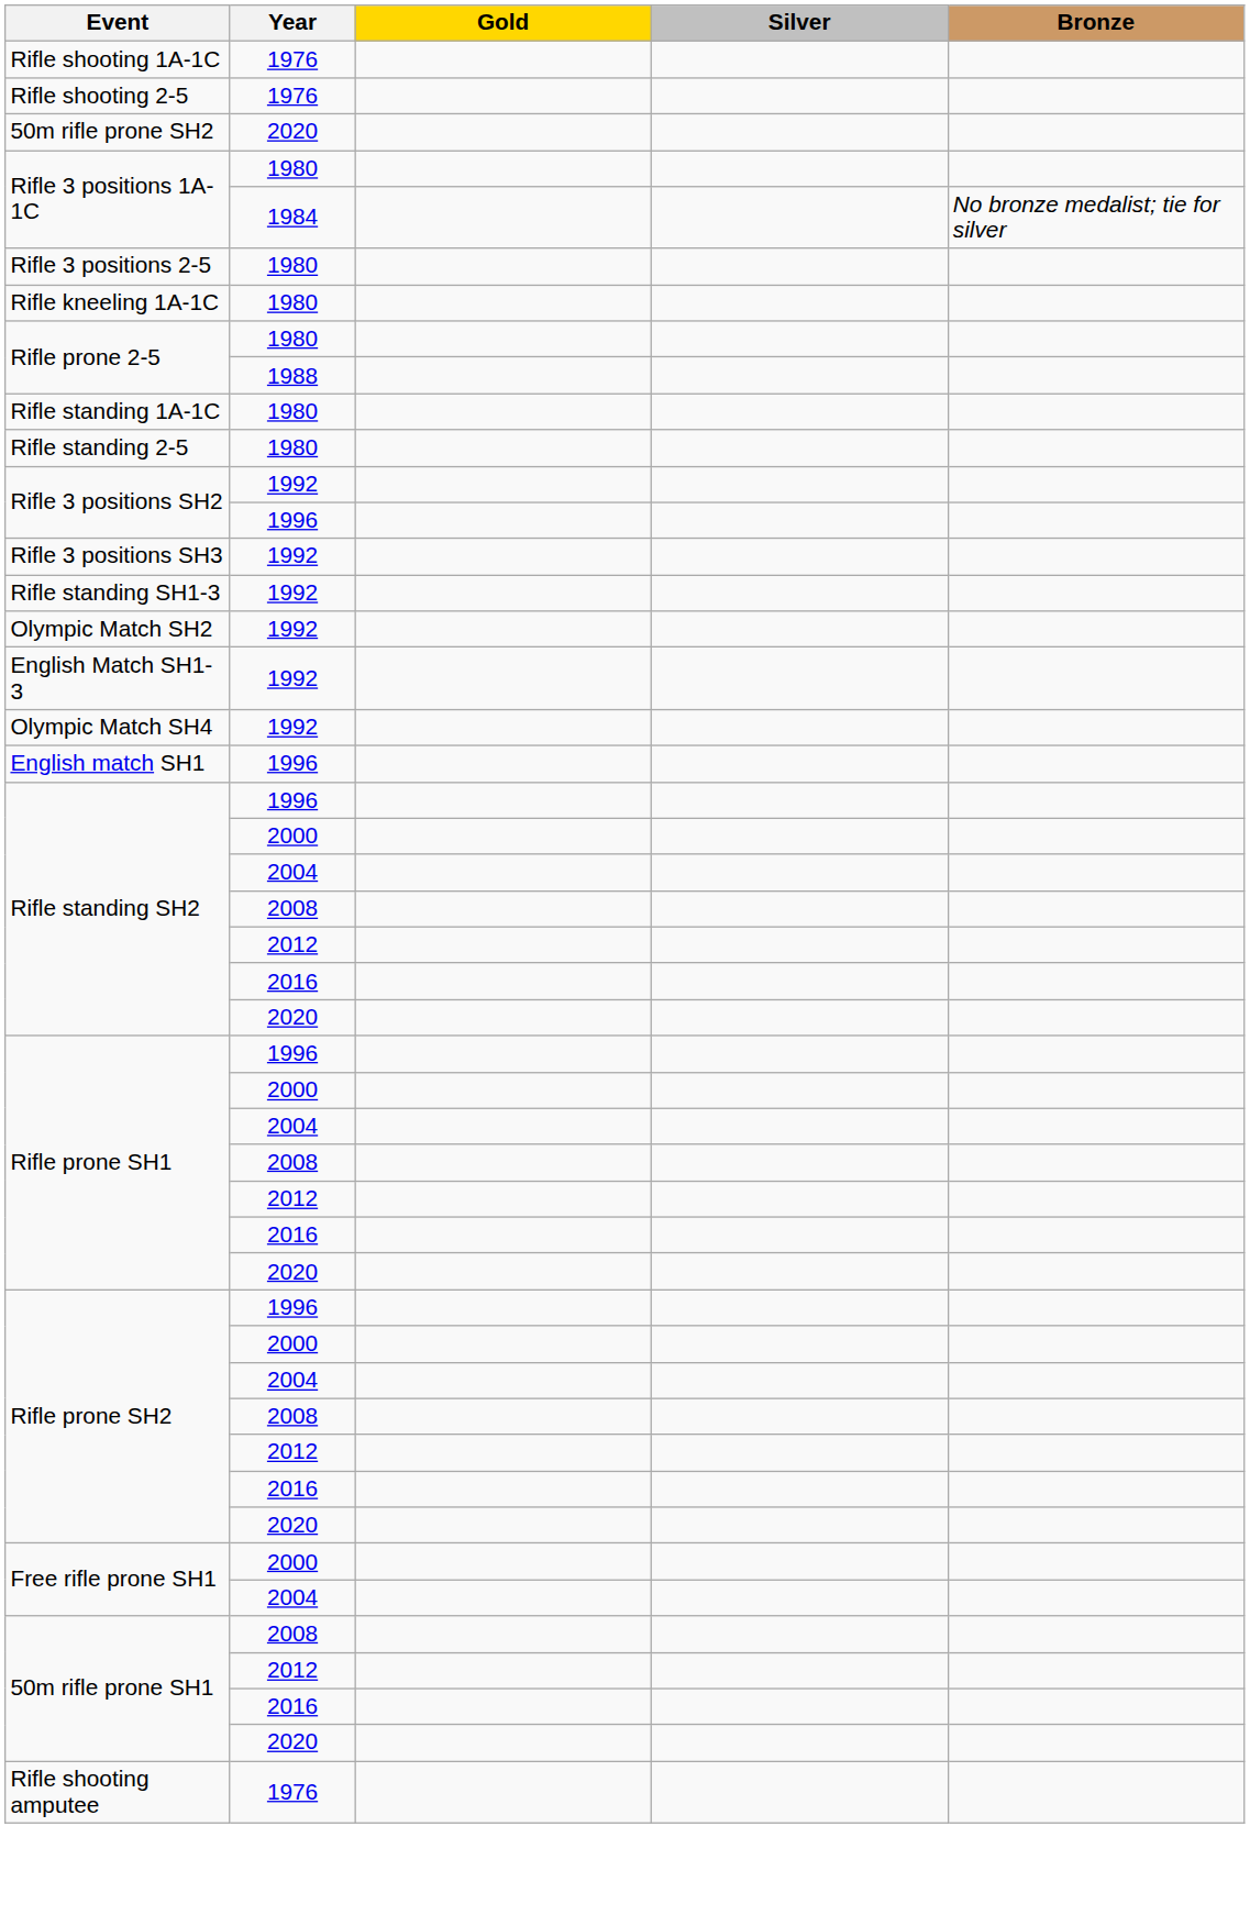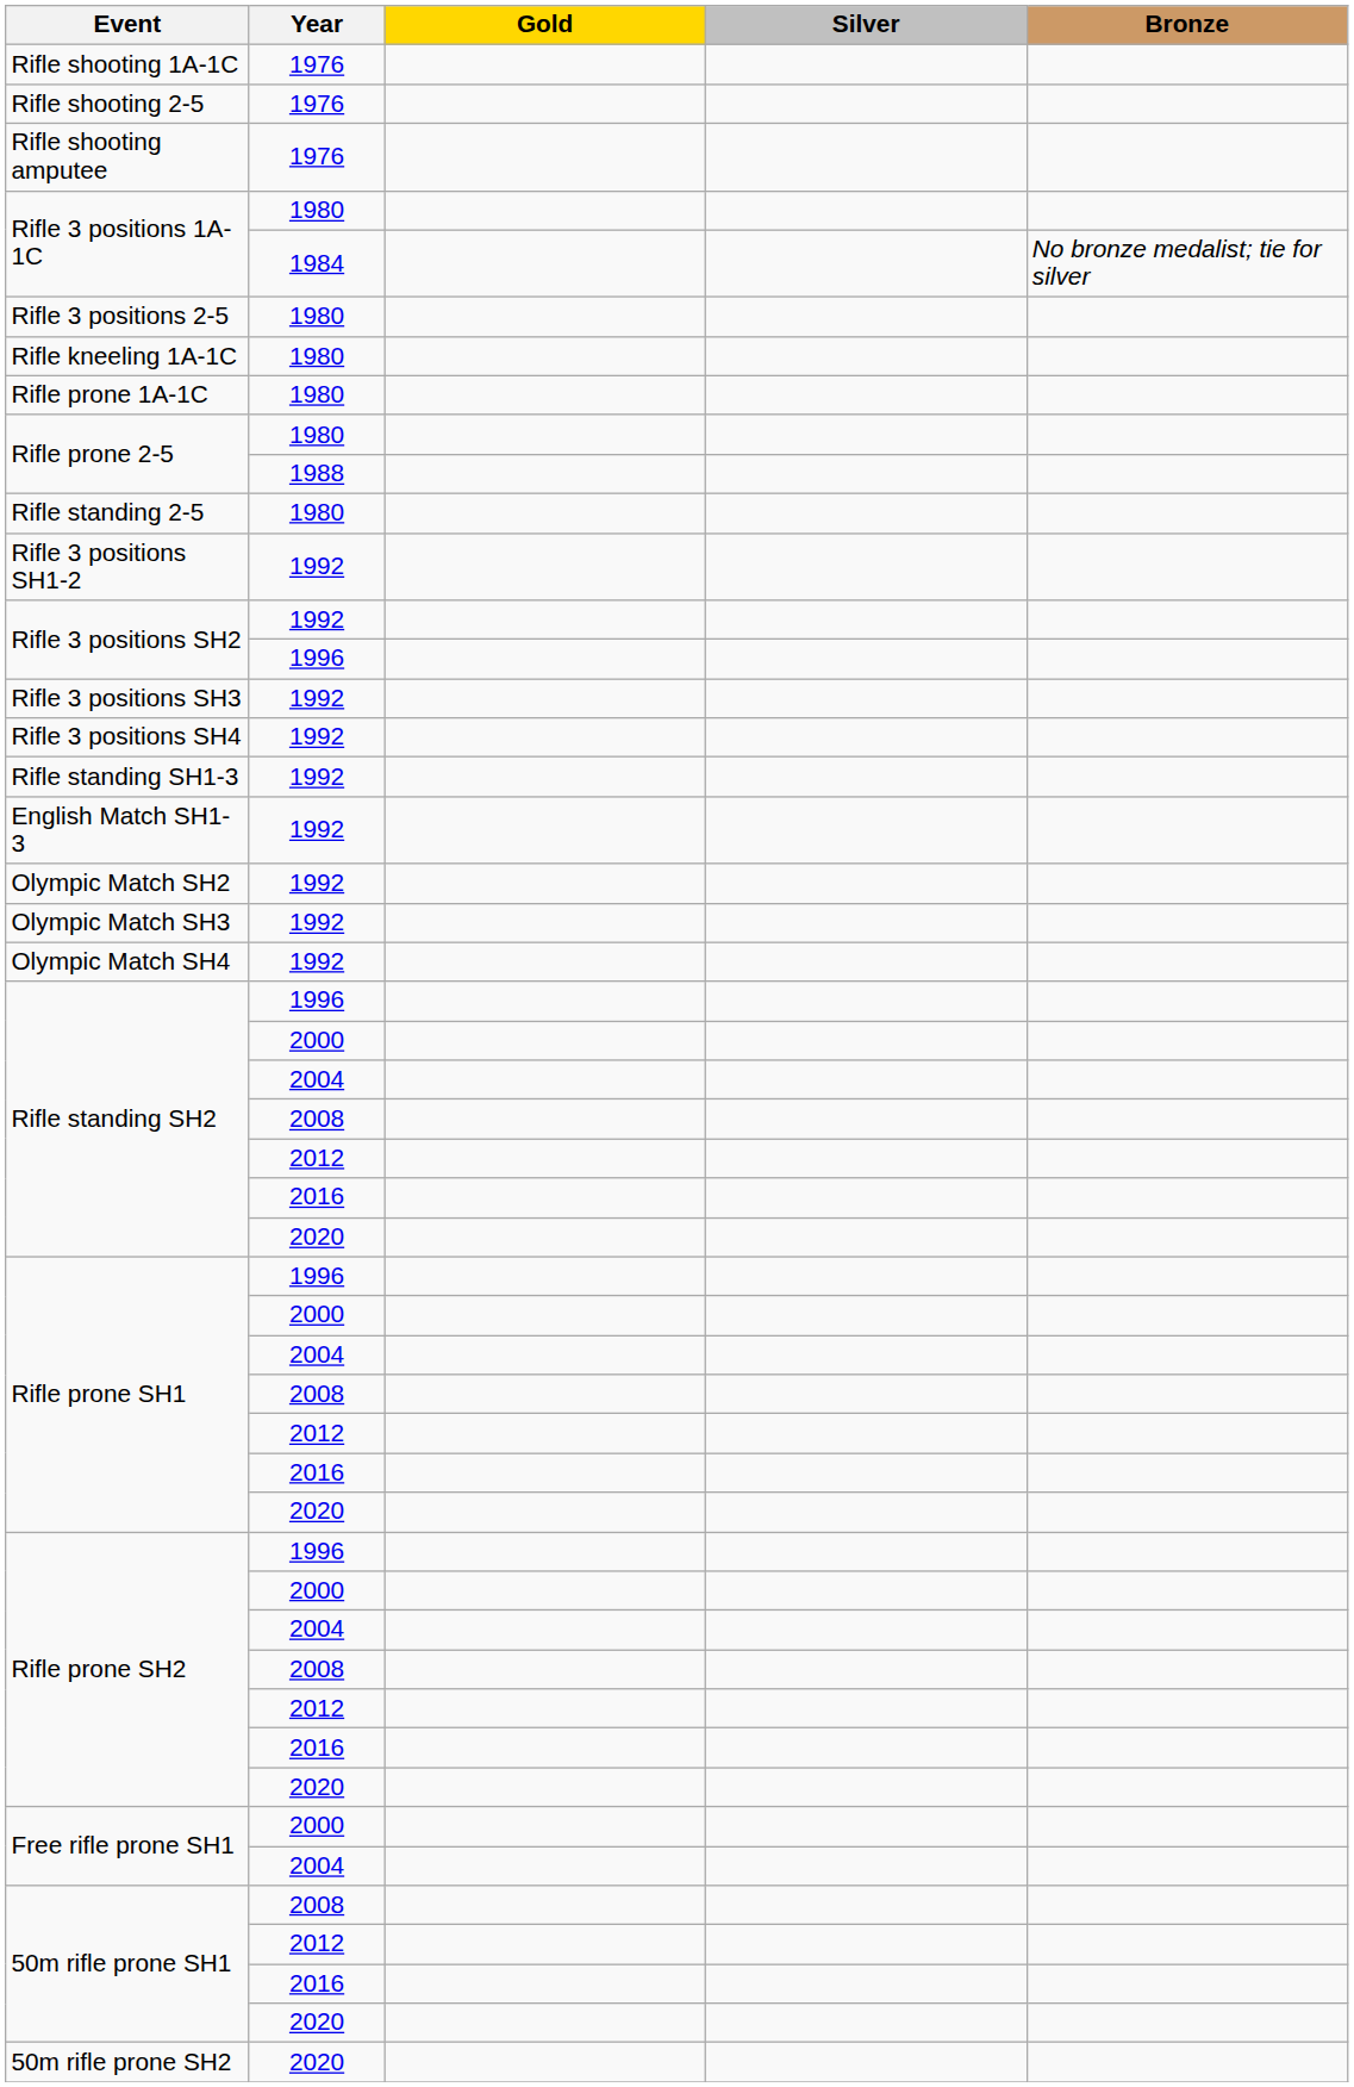rows swapped: Rifle shooting amputee <-> 50m rifle prone SH2
+ row: Rifle prone 1A-1C | 1980
- row: Rifle standing 1A-1C | 1980
+ row: Rifle 3 positions SH1-2 | 1992
+ row: Rifle 3 positions SH4 | 1992
rows swapped: English Match SH1-3 <-> Olympic Match SH2
+ row: Olympic Match SH3 | 1992
- row: English match SH1 | 1996
